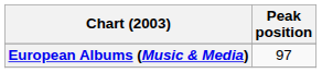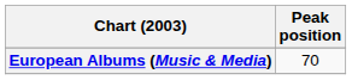European Albums (Music & Media) | Peak position: 97 -> 70
